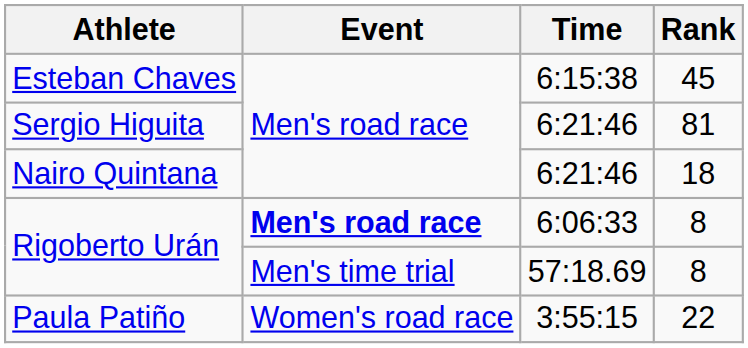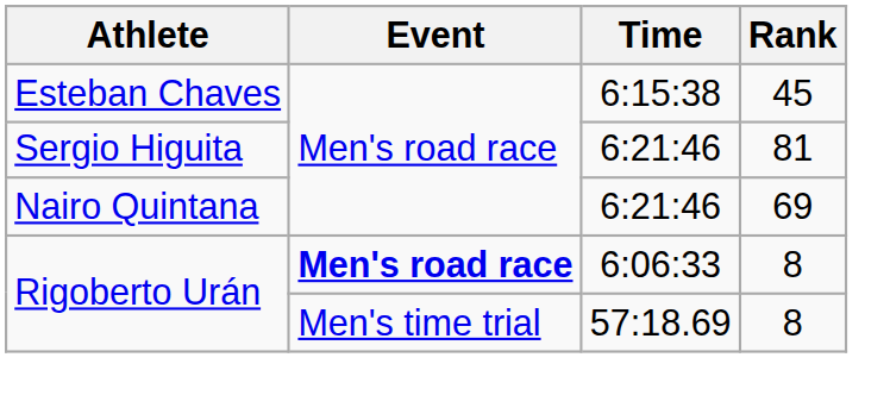Nairo Quintana | Rank: 18 -> 69
- row: Paula Patiño | Women's road race | 3:55:15 | 22
